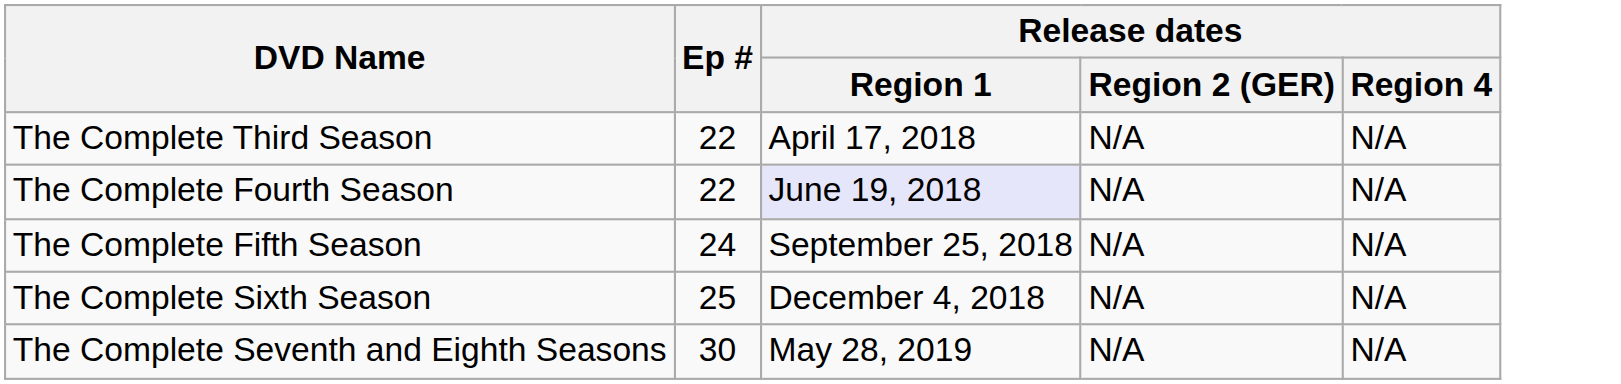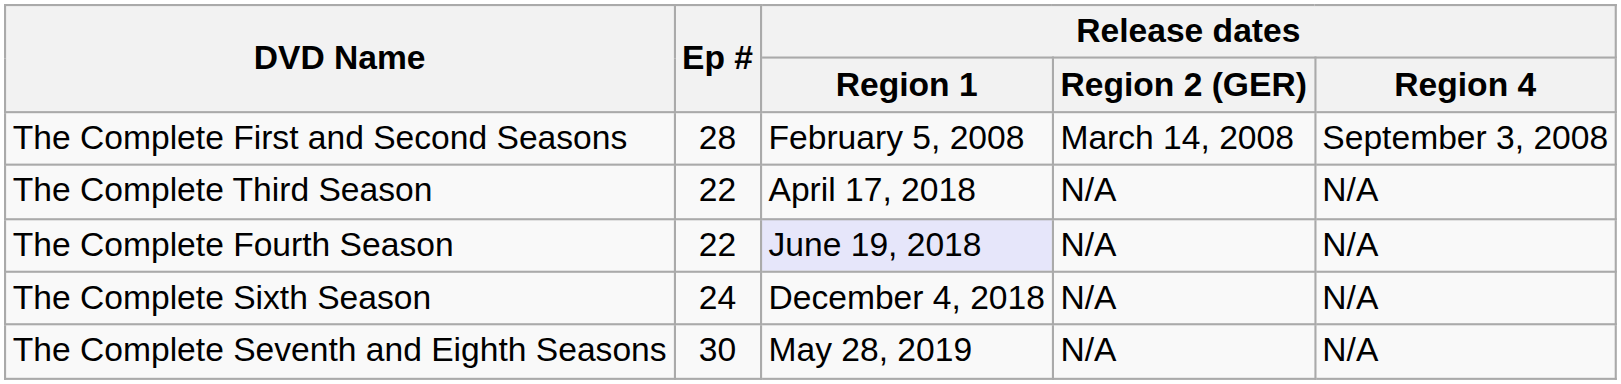+ row: The Complete First and Second Seasons | 28 | February 5, 2008 | March 14, 2008 | September 3, 2008
- row: The Complete Fifth Season | 24 | September 25, 2018 | N/A | N/A
The Complete Sixth Season | Ep #: 25 -> 24
